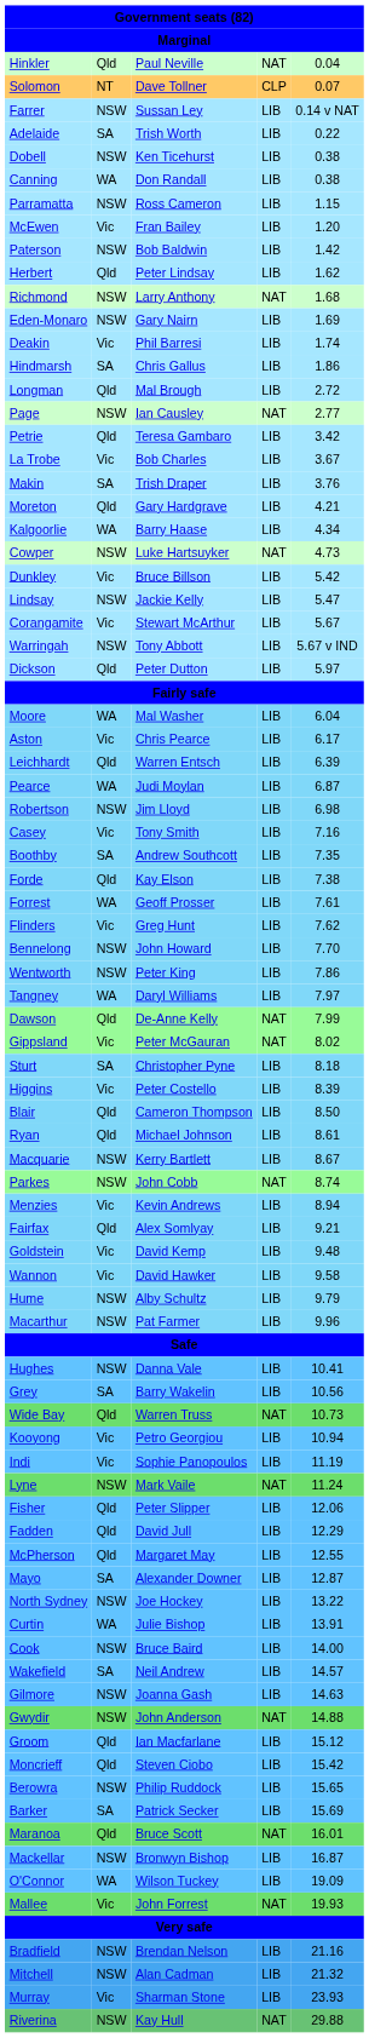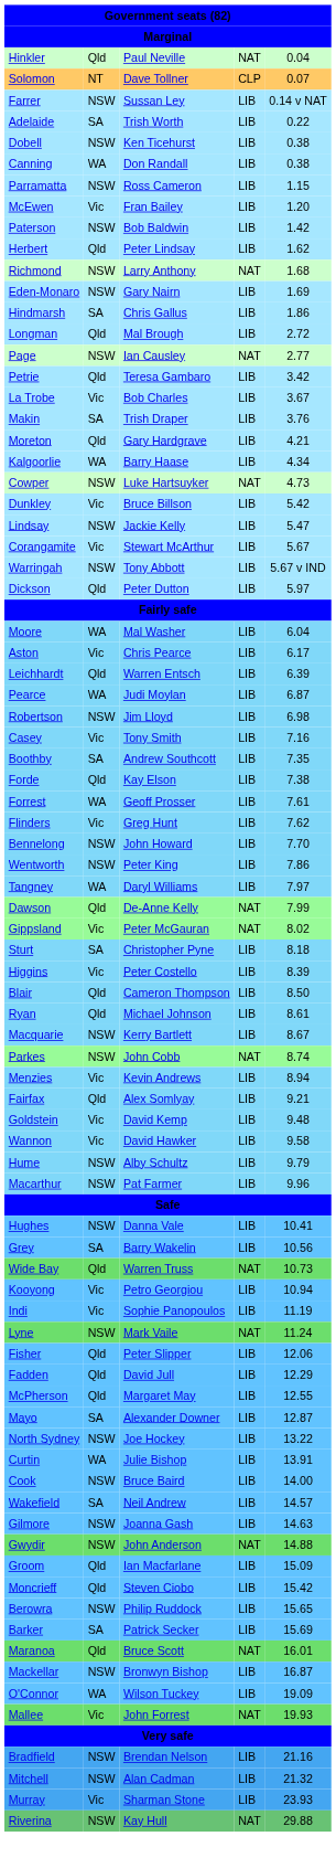- row: Deakin | Vic | Phil Barresi | LIB | 1.74
Groom | column 5: 15.12 -> 15.09
